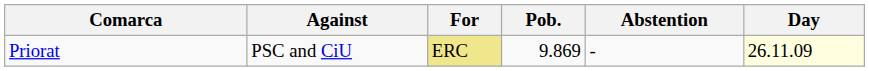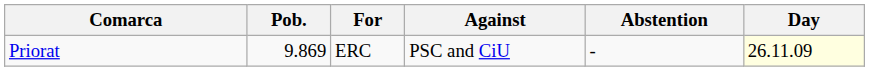columns swapped: Pob. <-> Against
Priorat | For: khaki background -> no background
